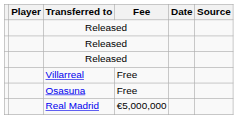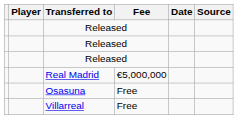rows swapped: Villarreal <-> Real Madrid
